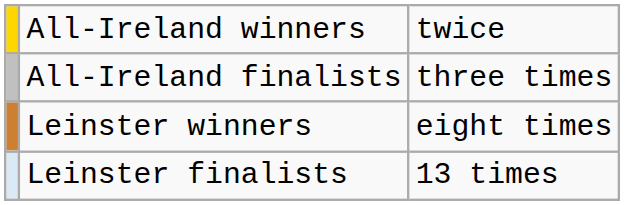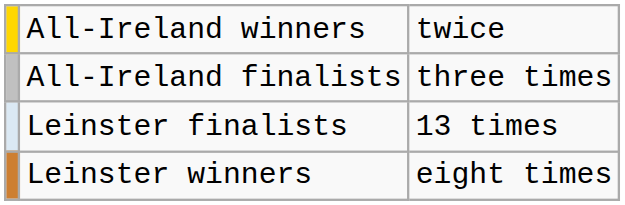rows swapped: Leinster winners <-> Leinster finalists
